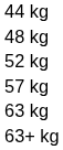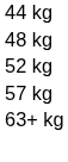- row: 63 kg
